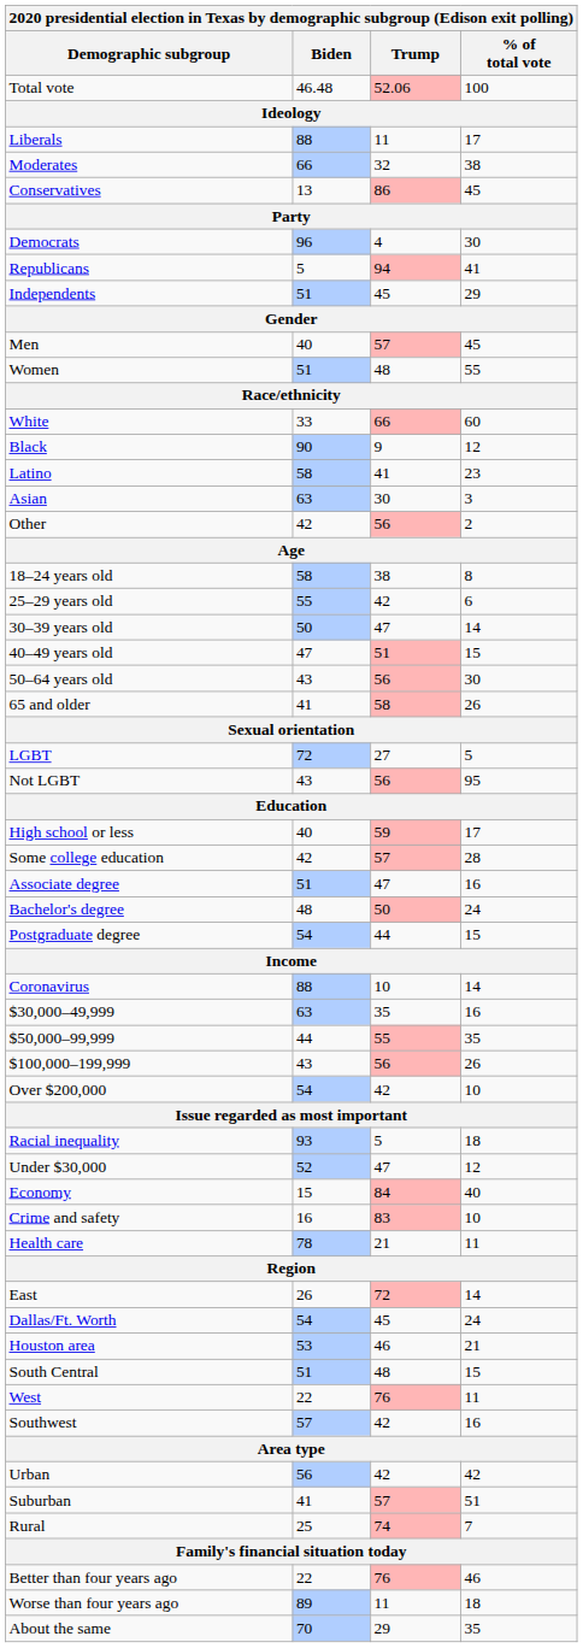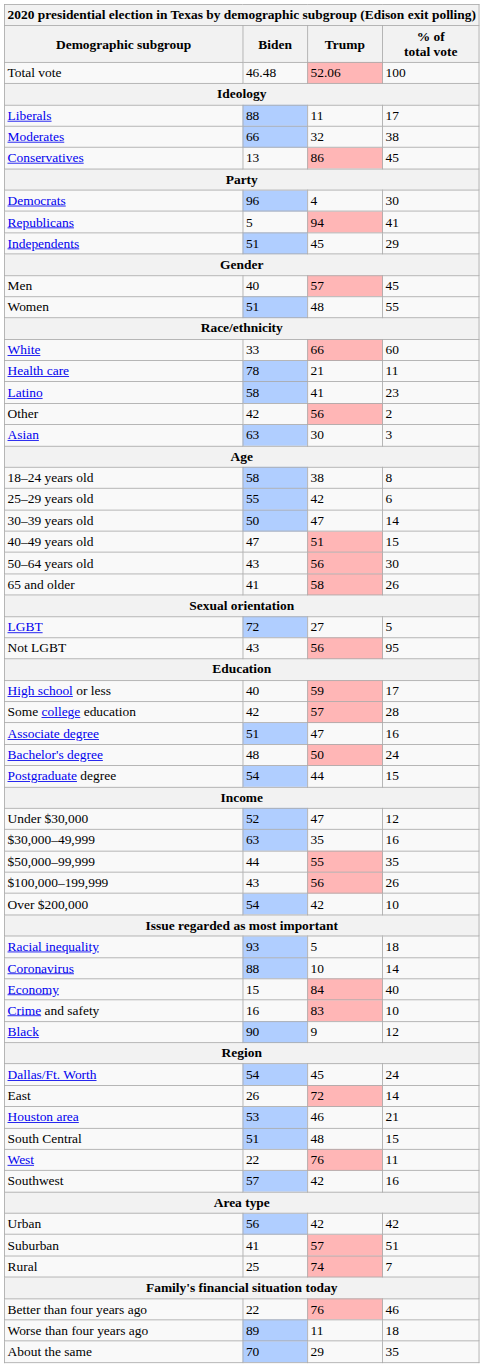rows swapped: Black <-> Health care
rows swapped: Asian <-> Other
rows swapped: Under $30,000 <-> Coronavirus
rows swapped: East <-> Dallas/Ft. Worth
